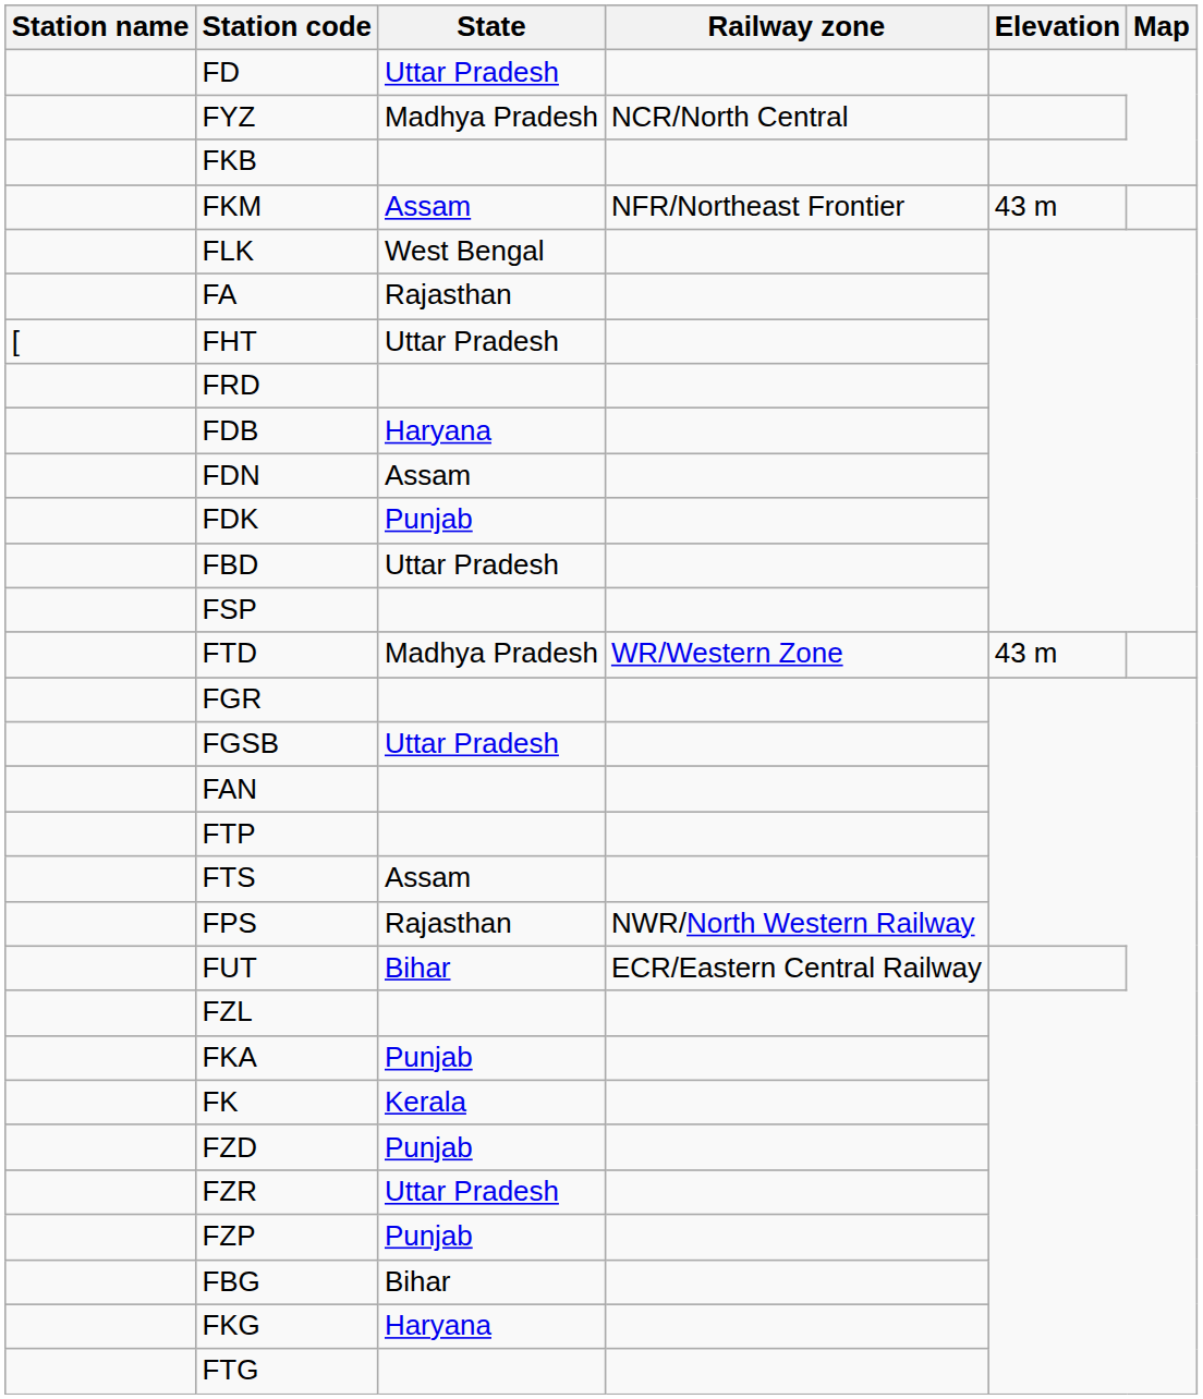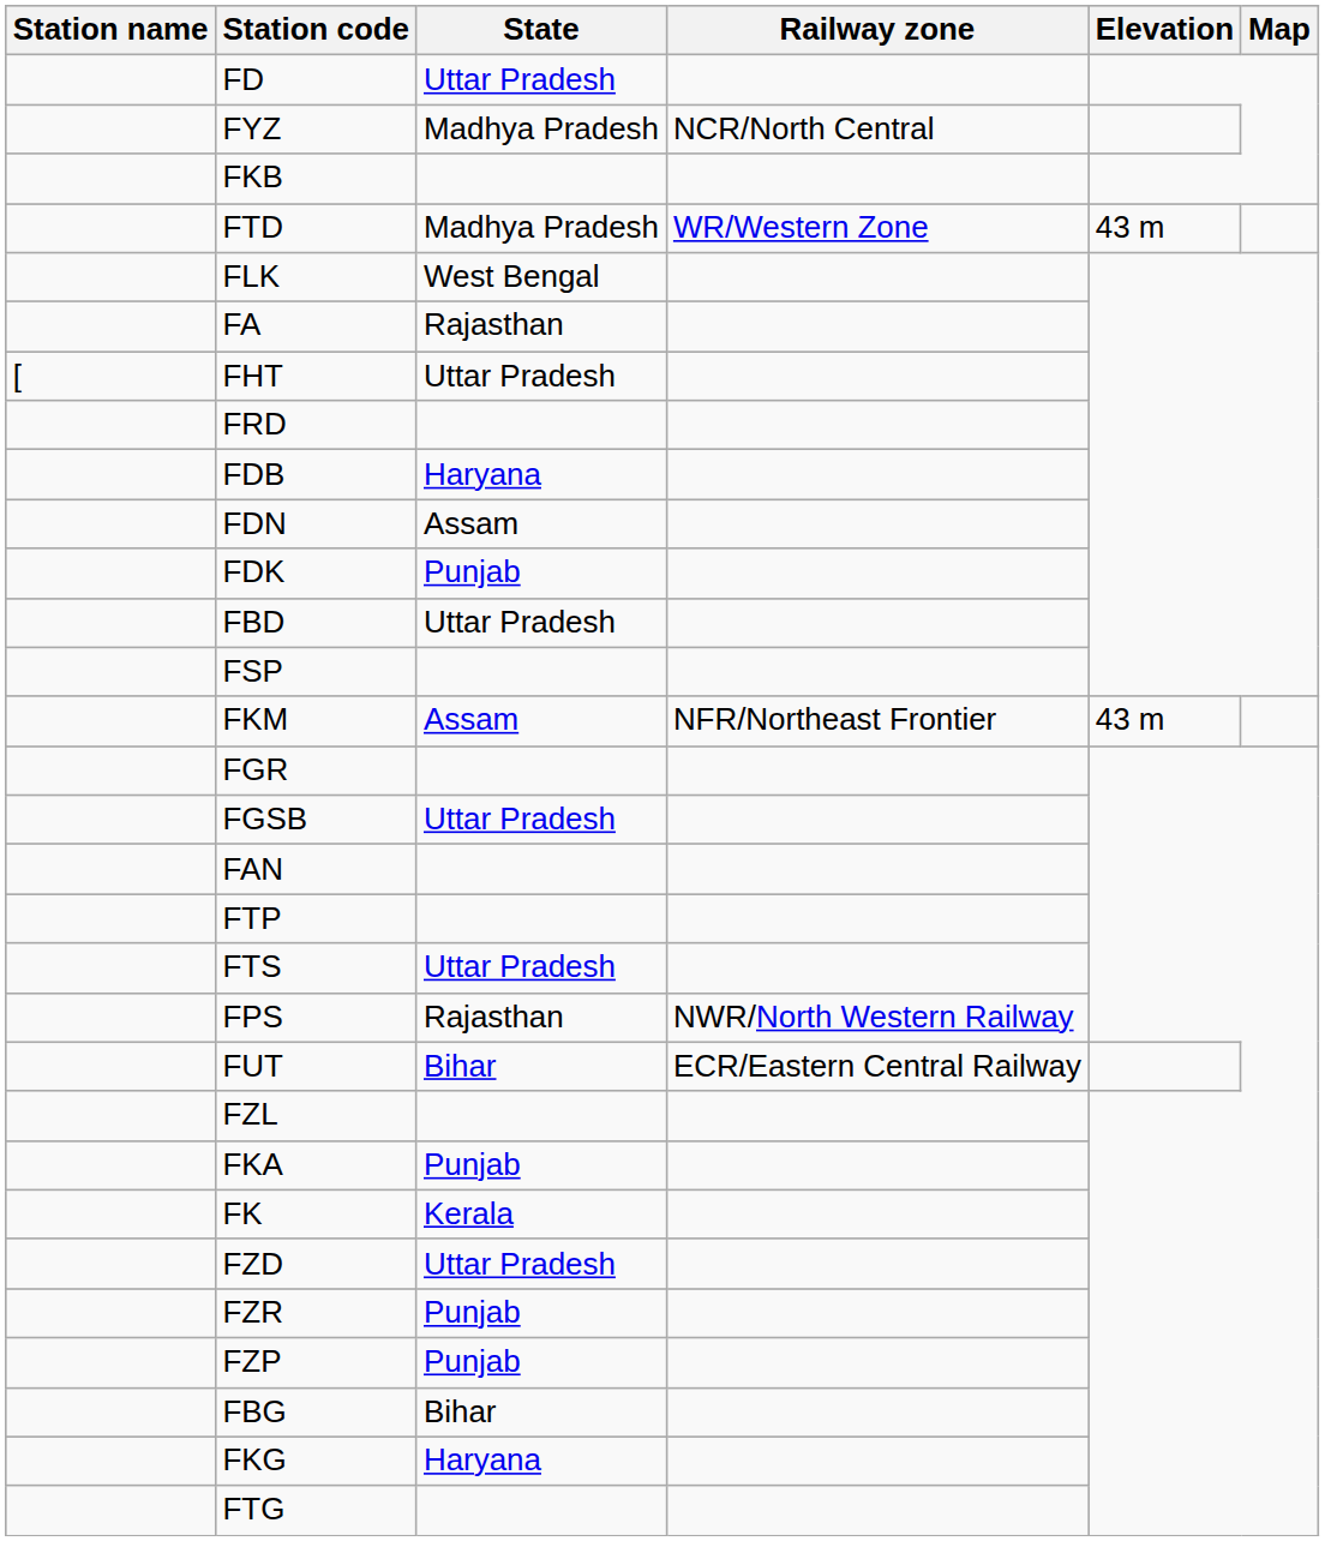rows swapped: FKM <-> FTD
FTS | State: Assam -> Uttar Pradesh
FZD | State: Punjab -> Uttar Pradesh
FZR | State: Uttar Pradesh -> Punjab
